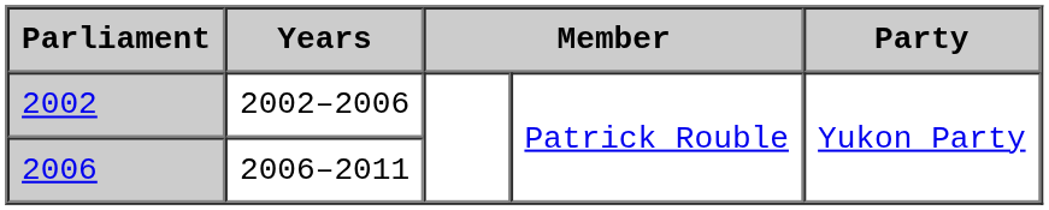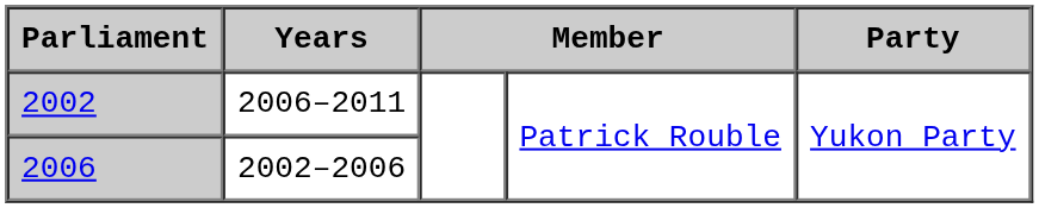2002 | Years: 2002–2006 -> 2006–2011
2006 | Years: 2006–2011 -> 2002–2006
